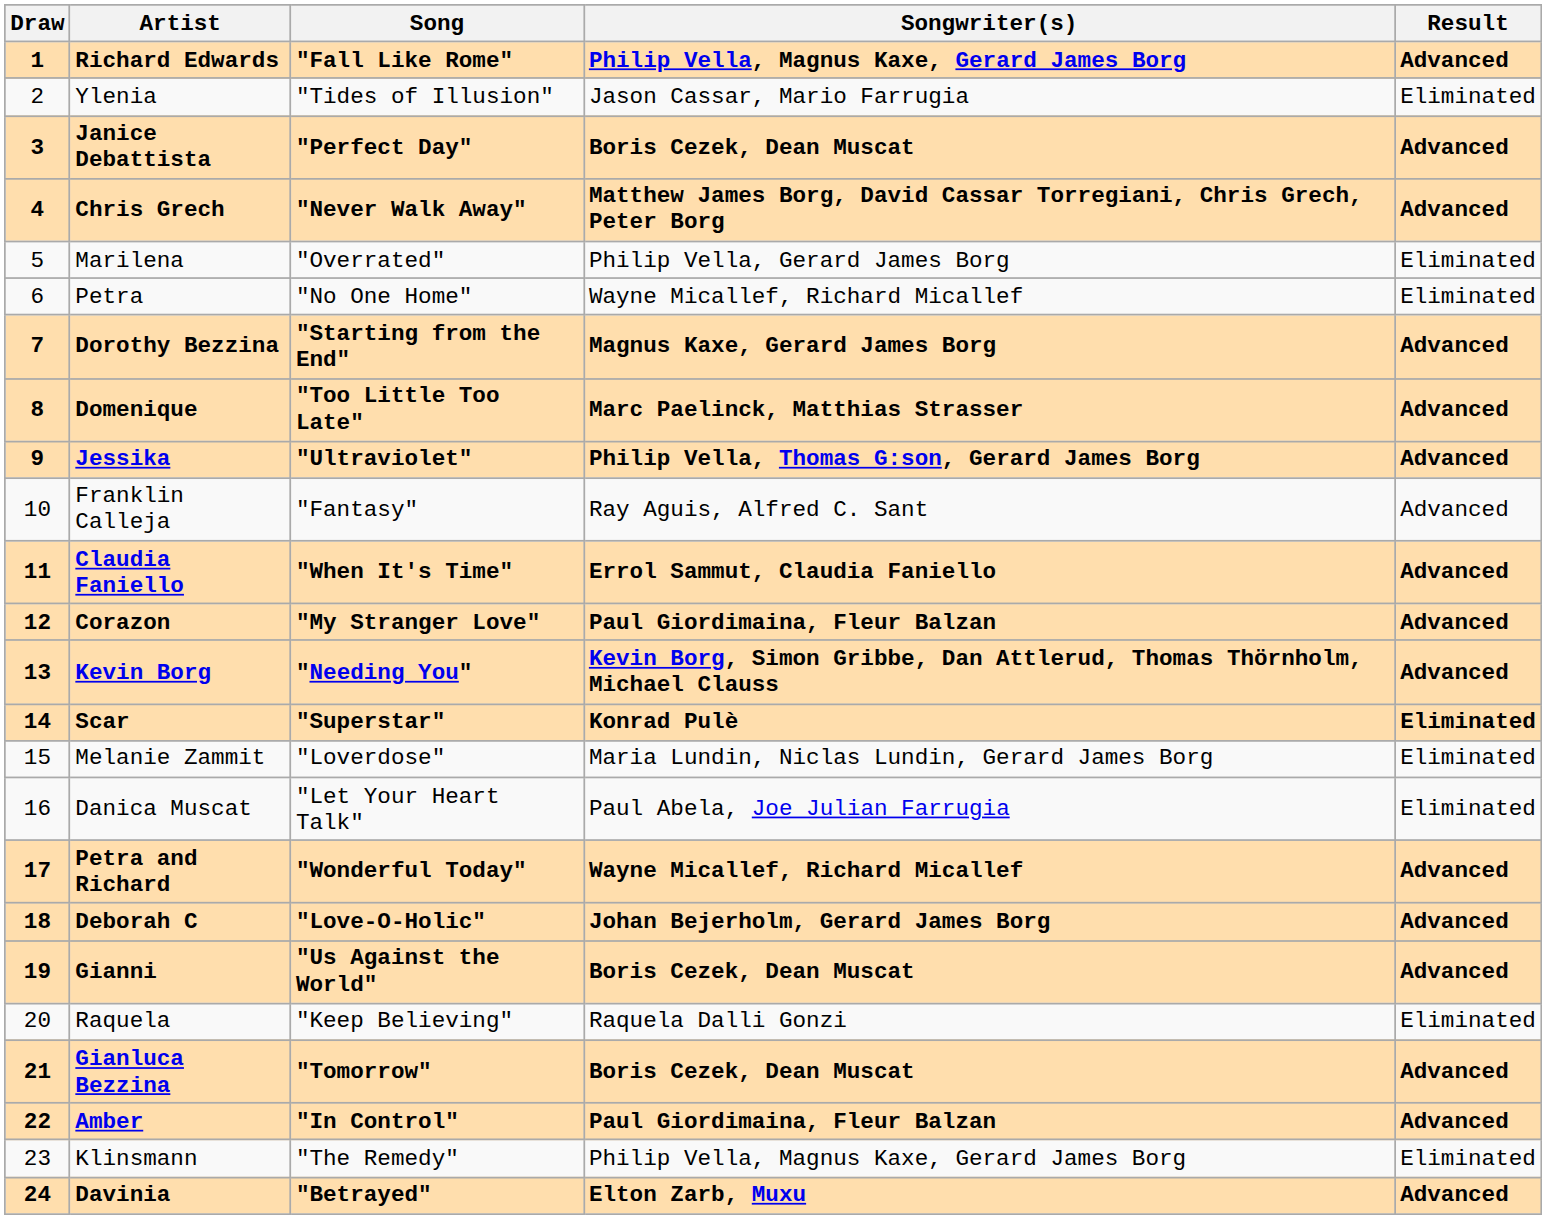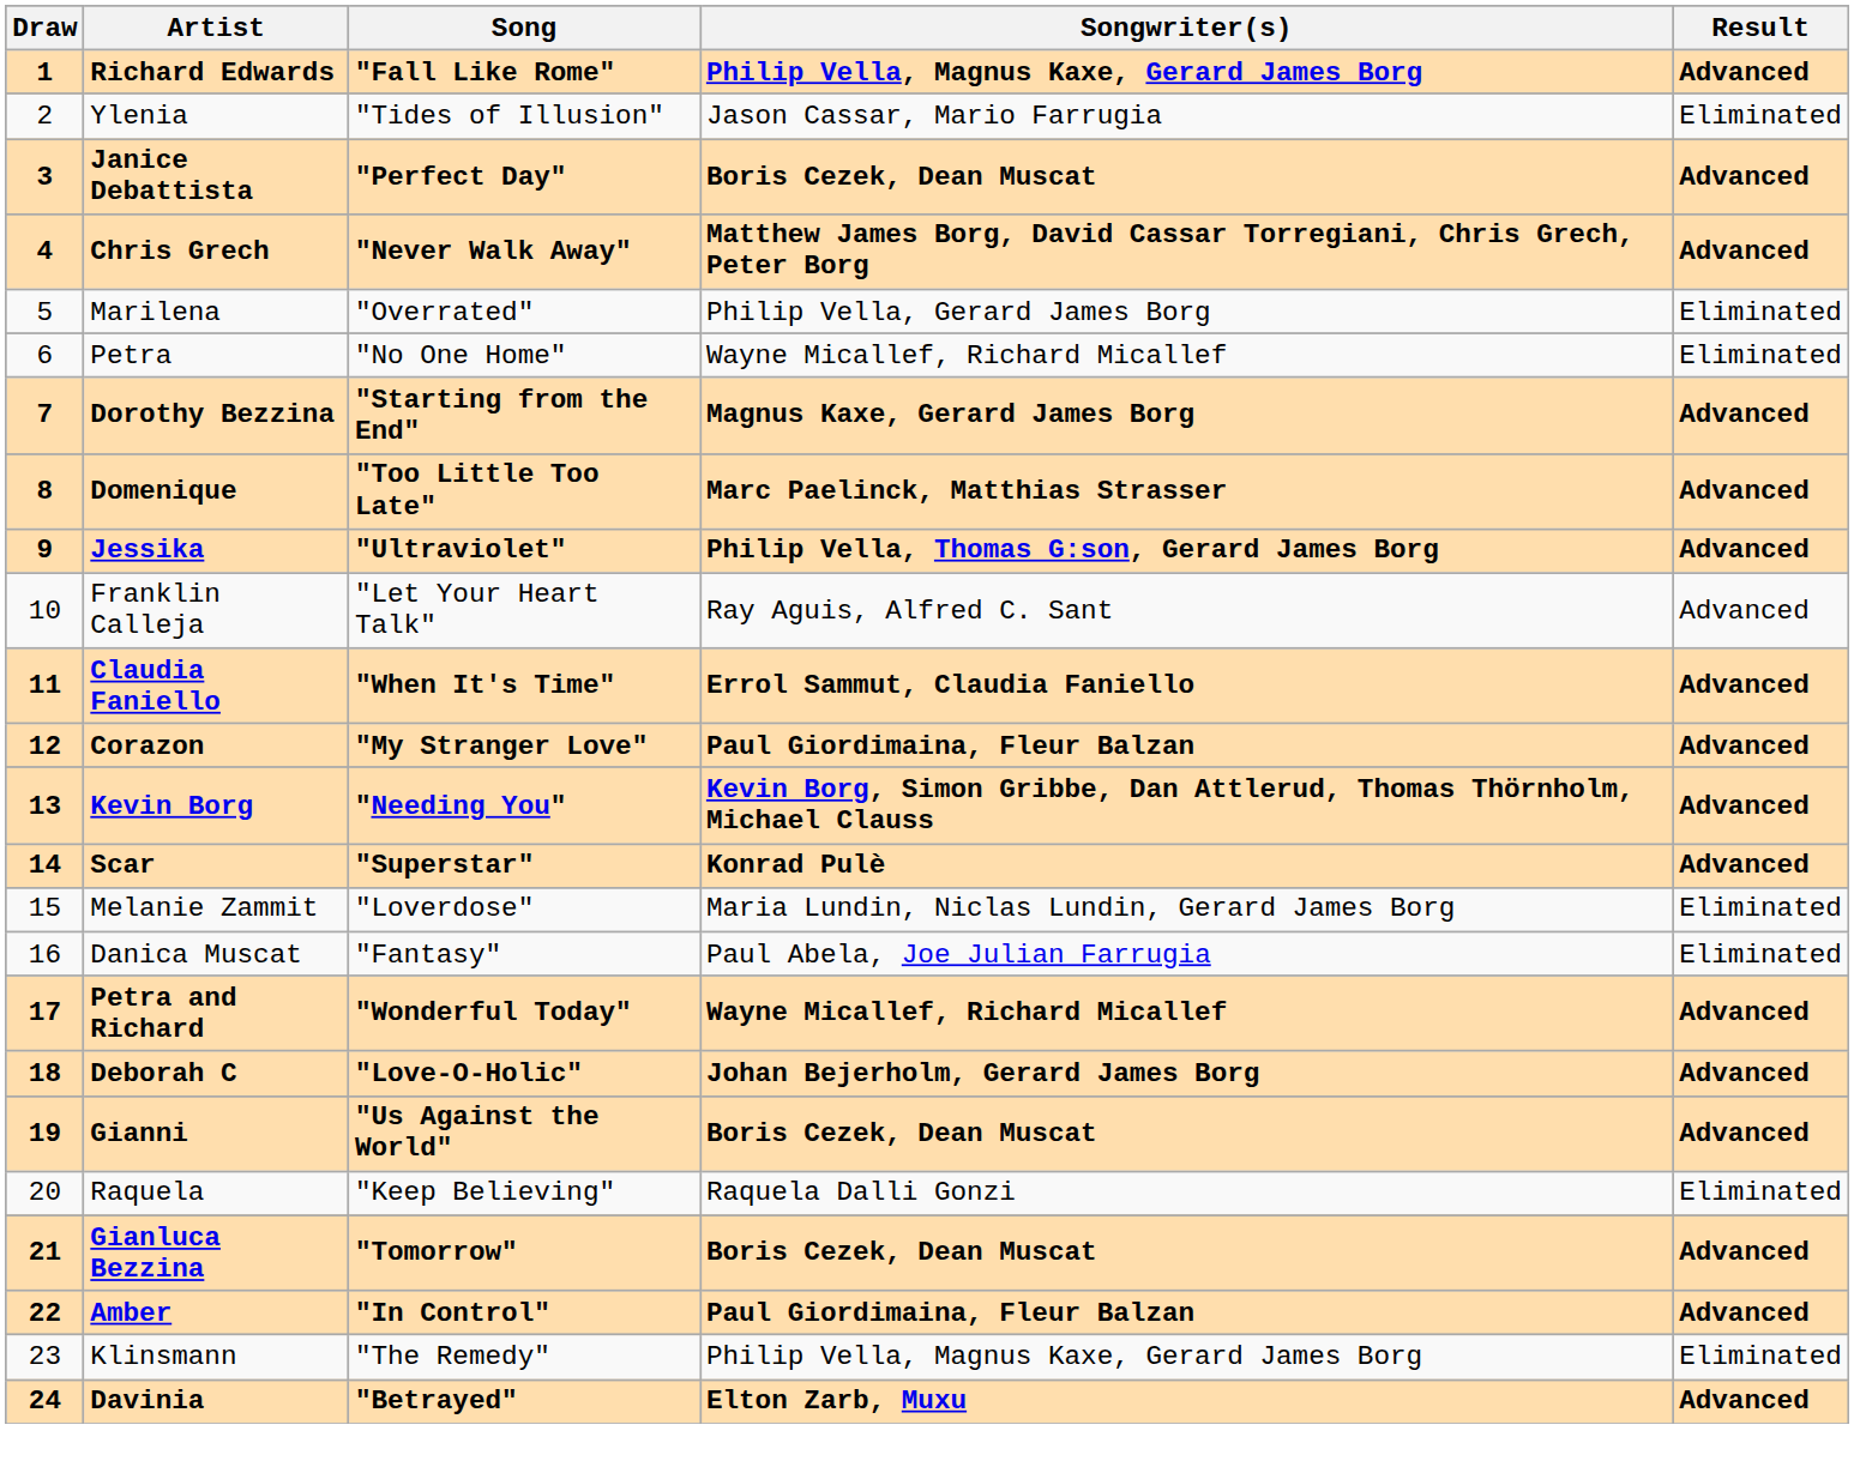Franklin Calleja | Song: "Fantasy" -> "Let Your Heart Talk"
Scar | Result: Eliminated -> Advanced
Danica Muscat | Song: "Let Your Heart Talk" -> "Fantasy"
